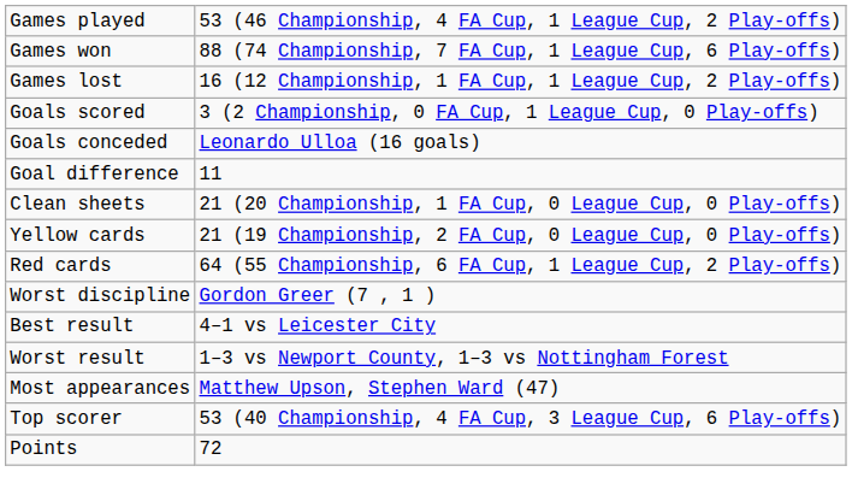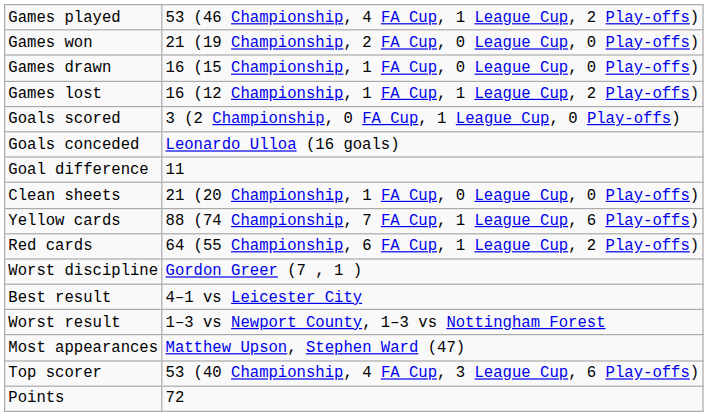Games won | column 2: 88 (74 Championship, 7 FA Cup, 1 League Cup, 6 Play-offs) -> 21 (19 Championship, 2 FA Cup, 0 League Cup, 0 Play-offs)
+ row: Games drawn | 16 (15 Championship, 1 FA Cup, 0 League Cup, 0 Play-offs)
Yellow cards | column 2: 21 (19 Championship, 2 FA Cup, 0 League Cup, 0 Play-offs) -> 88 (74 Championship, 7 FA Cup, 1 League Cup, 6 Play-offs)
